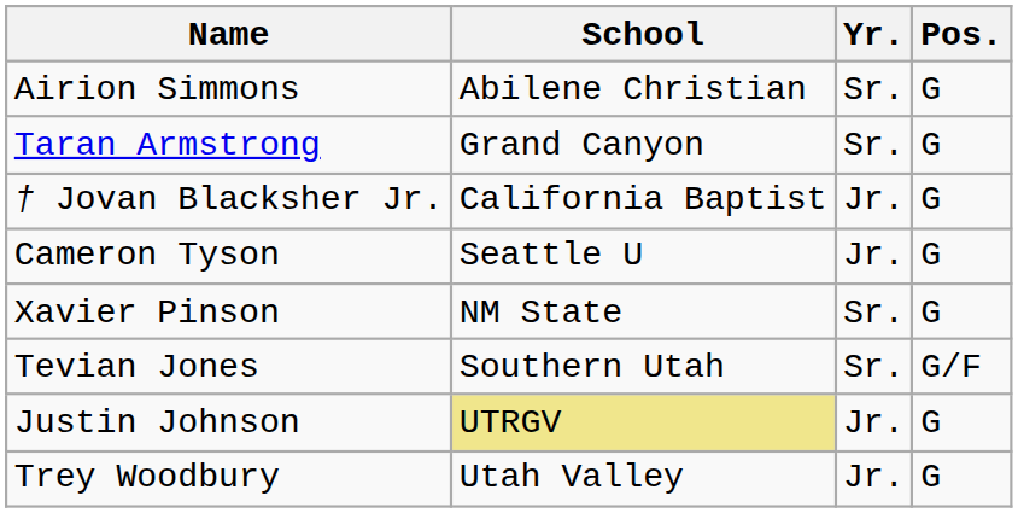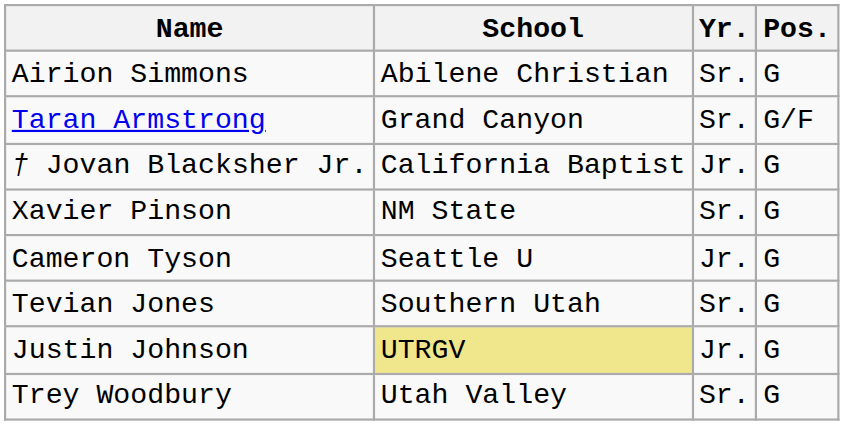Taran Armstrong | Pos.: G -> G/F
rows swapped: Xavier Pinson <-> Cameron Tyson
Tevian Jones | Pos.: G/F -> G
Trey Woodbury | Yr.: Jr. -> Sr.
